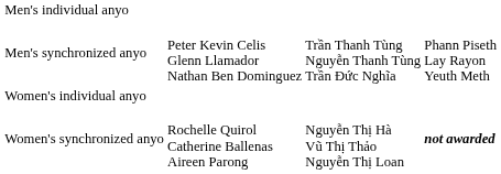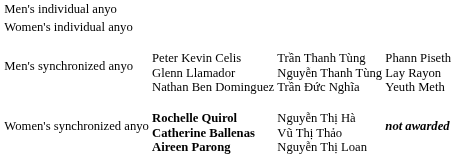rows swapped: Women's individual anyo <-> Men's synchronized anyo
Women's synchronized anyo | column 2: normal -> bold
